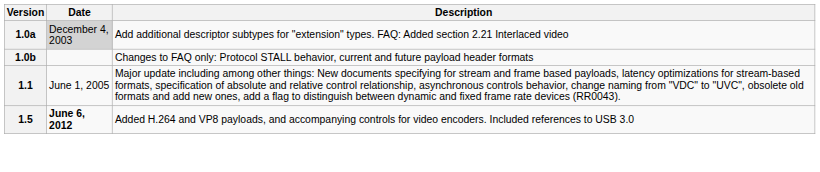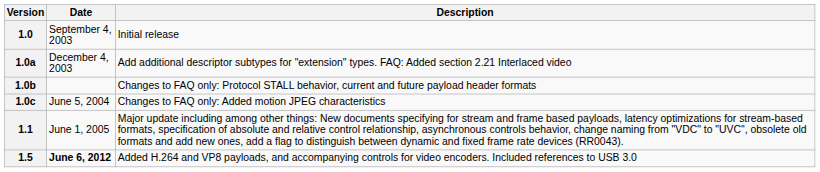+ row: 1.0 | September 4, 2003 | Initial release
1.0a | Date: lightgrey background -> no background
+ row: 1.0c | June 5, 2004 | Changes to FAQ only: Added motion JPEG characteristics
